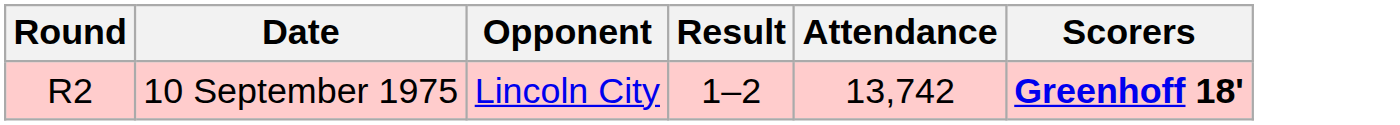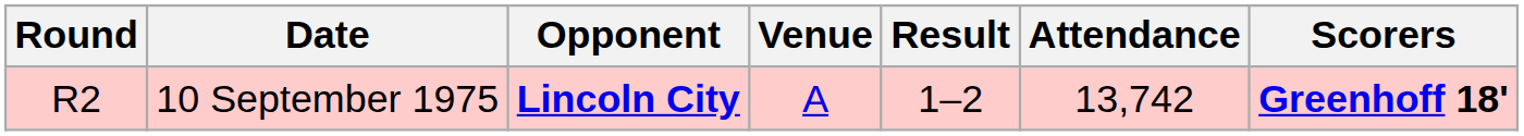+ column: Venue | A
10 September 1975 | Opponent: normal -> bold
